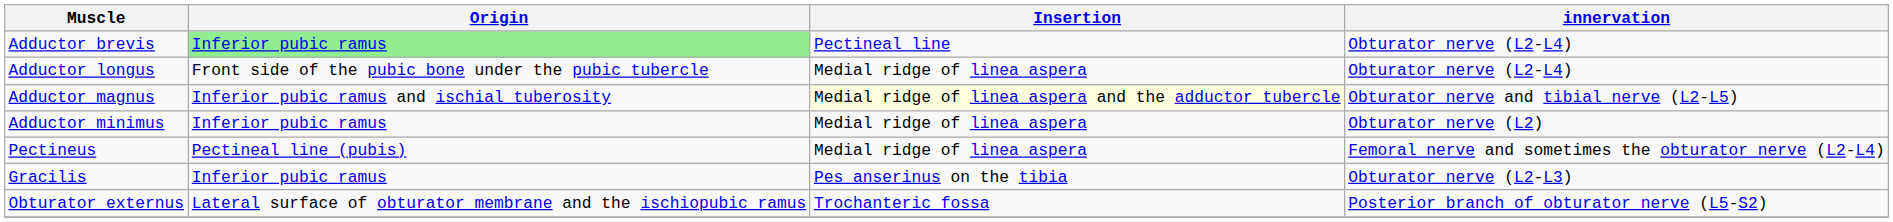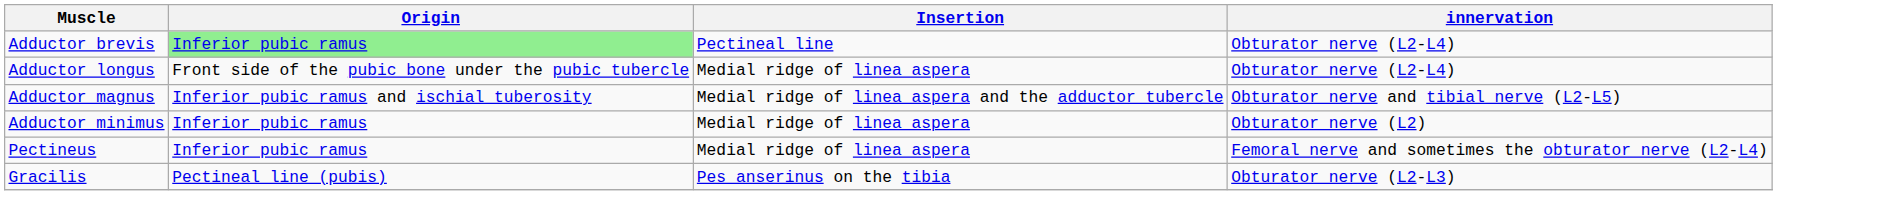Adductor magnus | Insertion: lightyellow background -> no background
Pectineus | Origin: Pectineal line (pubis) -> Inferior pubic ramus
Gracilis | Origin: Inferior pubic ramus -> Pectineal line (pubis)
- row: Obturator externus | Lateral surface of obturator membrane and the ischiopubic ramus | Trochanteric fossa | Posterior branch of obturator nerve (L5-S2)
